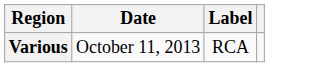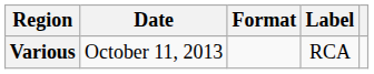+ column: Format
